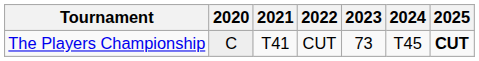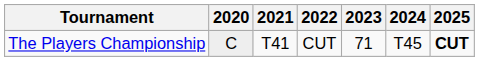The Players Championship | 2023: 73 -> 71
